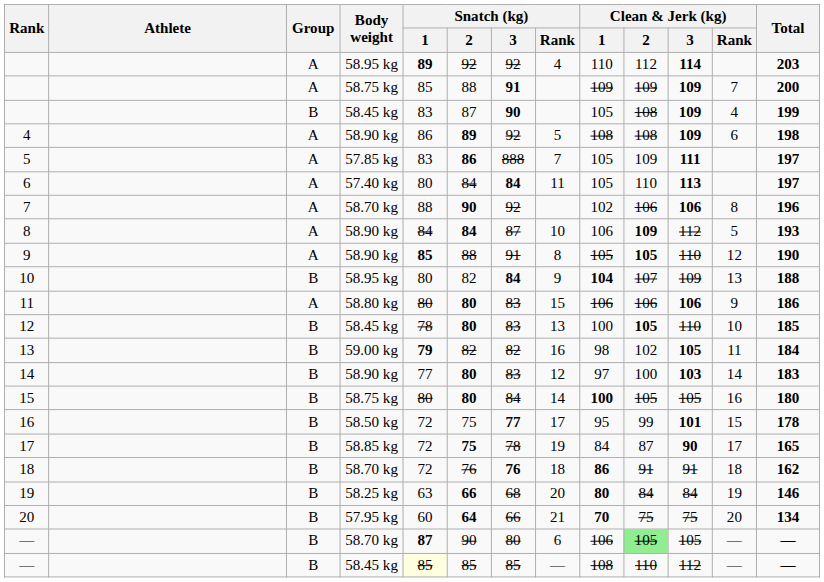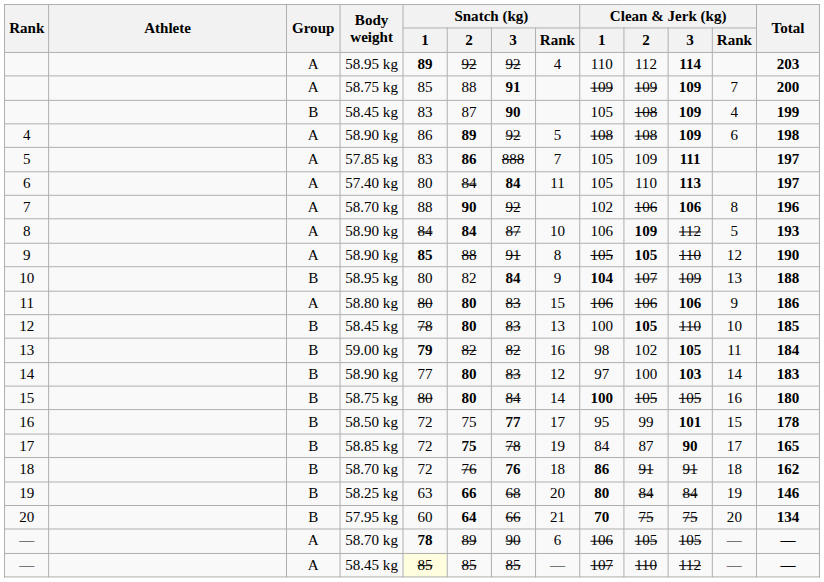— / 58.70 kg | Group: B -> A
— / 58.70 kg | Snatch (kg) / 1: 87 -> 78
— / 58.70 kg | Snatch (kg) / 2: 90 -> 89
— / 58.70 kg | Snatch (kg) / 3: 80 -> 90
— / 58.70 kg | Clean & Jerk (kg) / 2: lightgreen background -> no background
— / 58.45 kg | Group: B -> A
— / 58.45 kg | Clean & Jerk (kg) / 1: 108 -> 107
